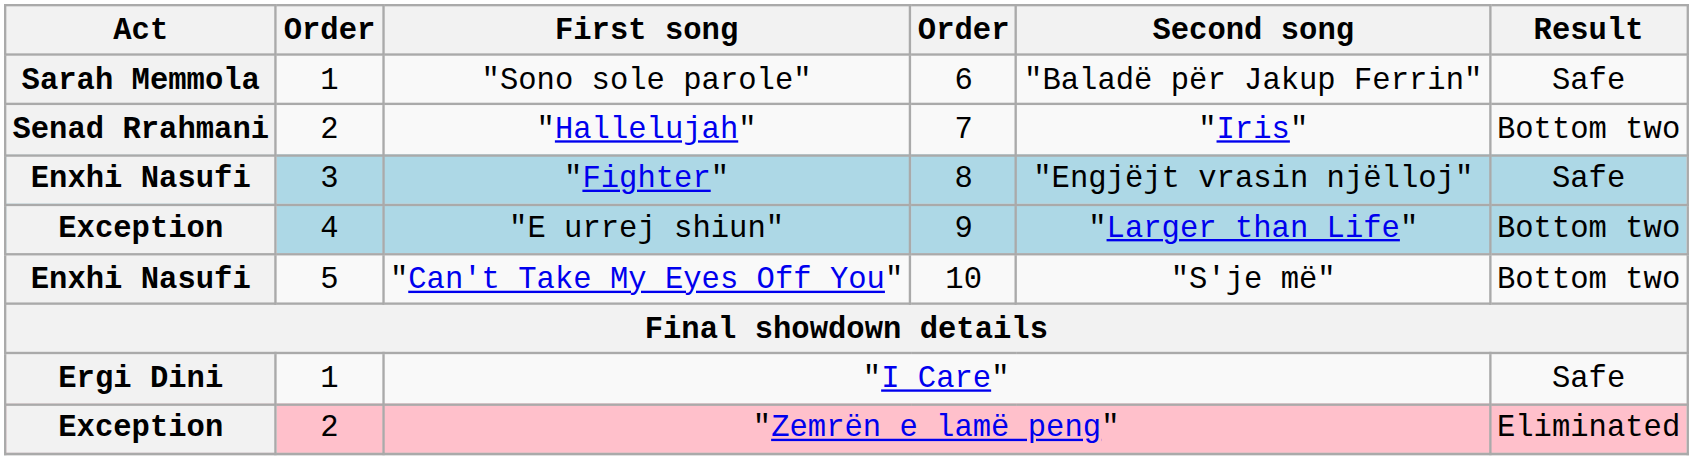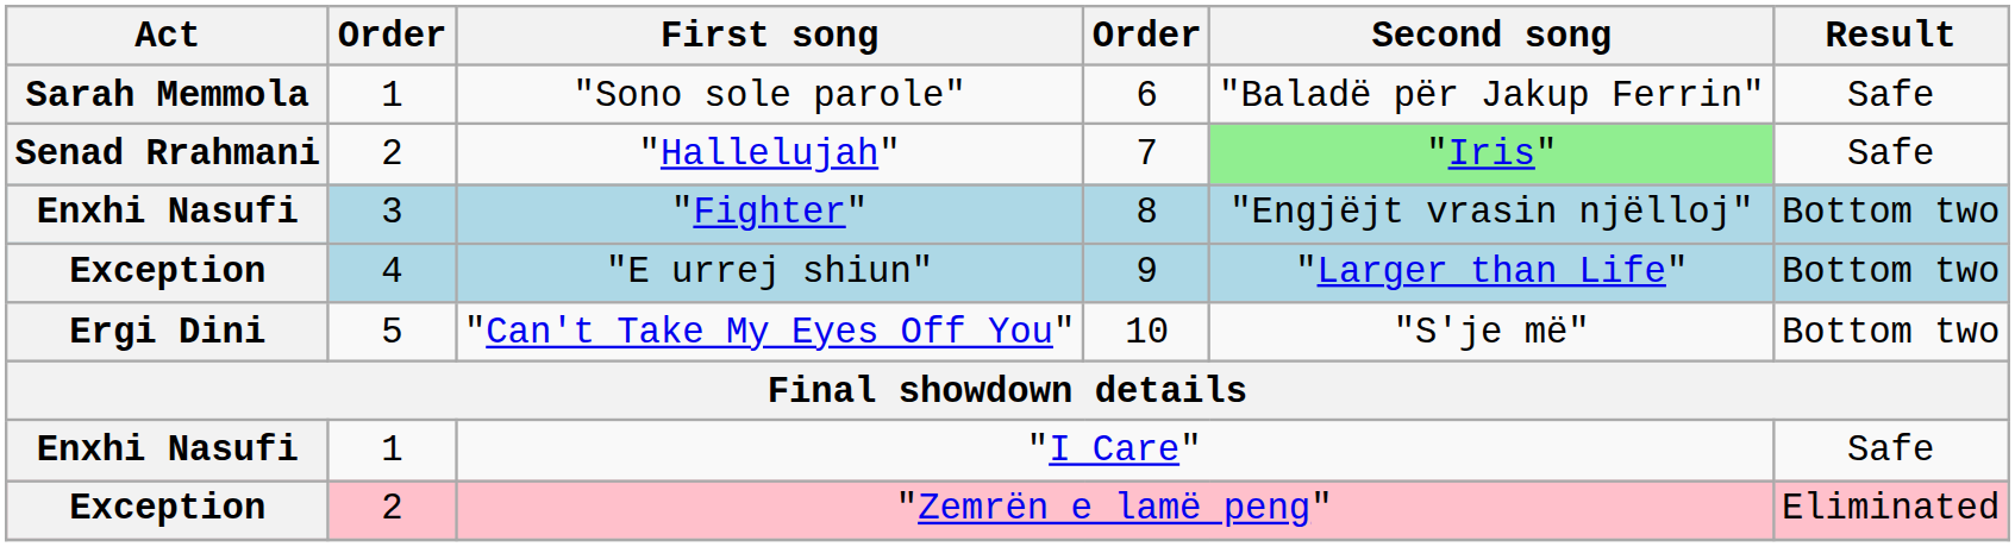"Hallelujah" | Second song: no background -> lightgreen background
"Hallelujah" | Result: Bottom two -> Safe
"Fighter" | Result: Safe -> Bottom two
"Can't Take My Eyes Off You" | Act: Enxhi Nasufi -> Ergi Dini
"I Care" | Act: Ergi Dini -> Enxhi Nasufi
